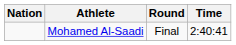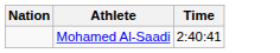- column: Round | Final
